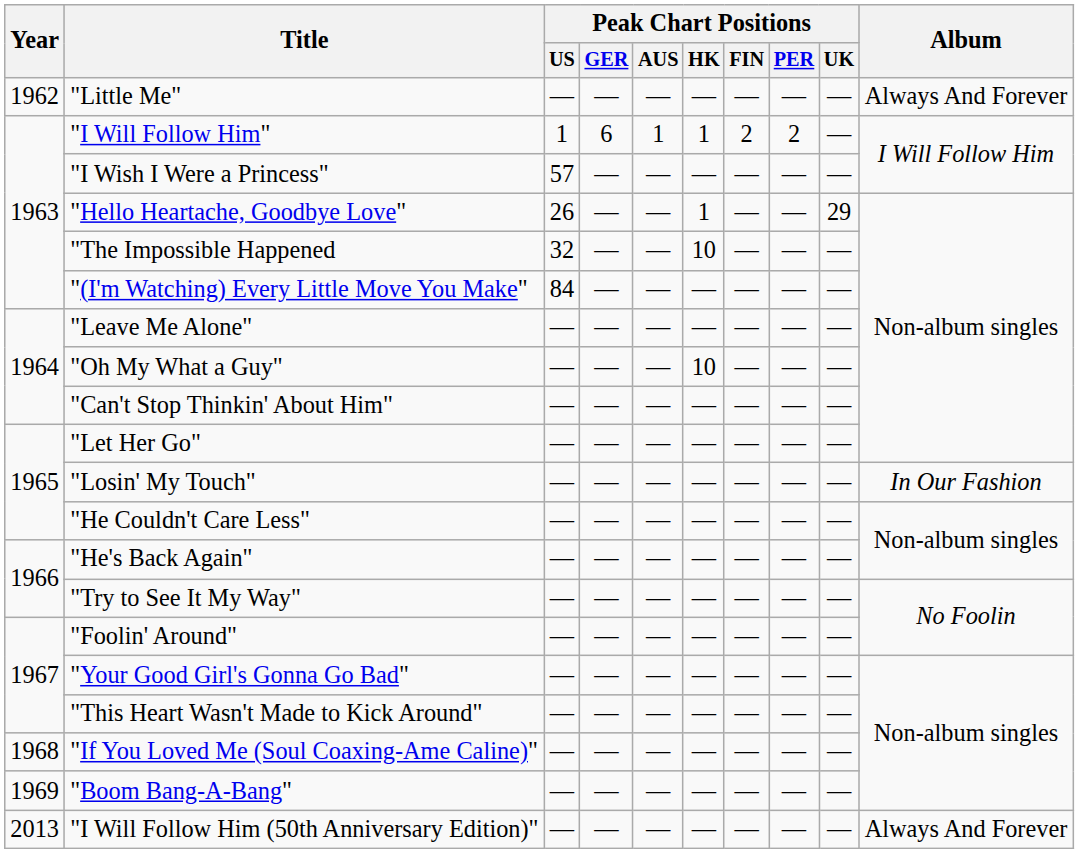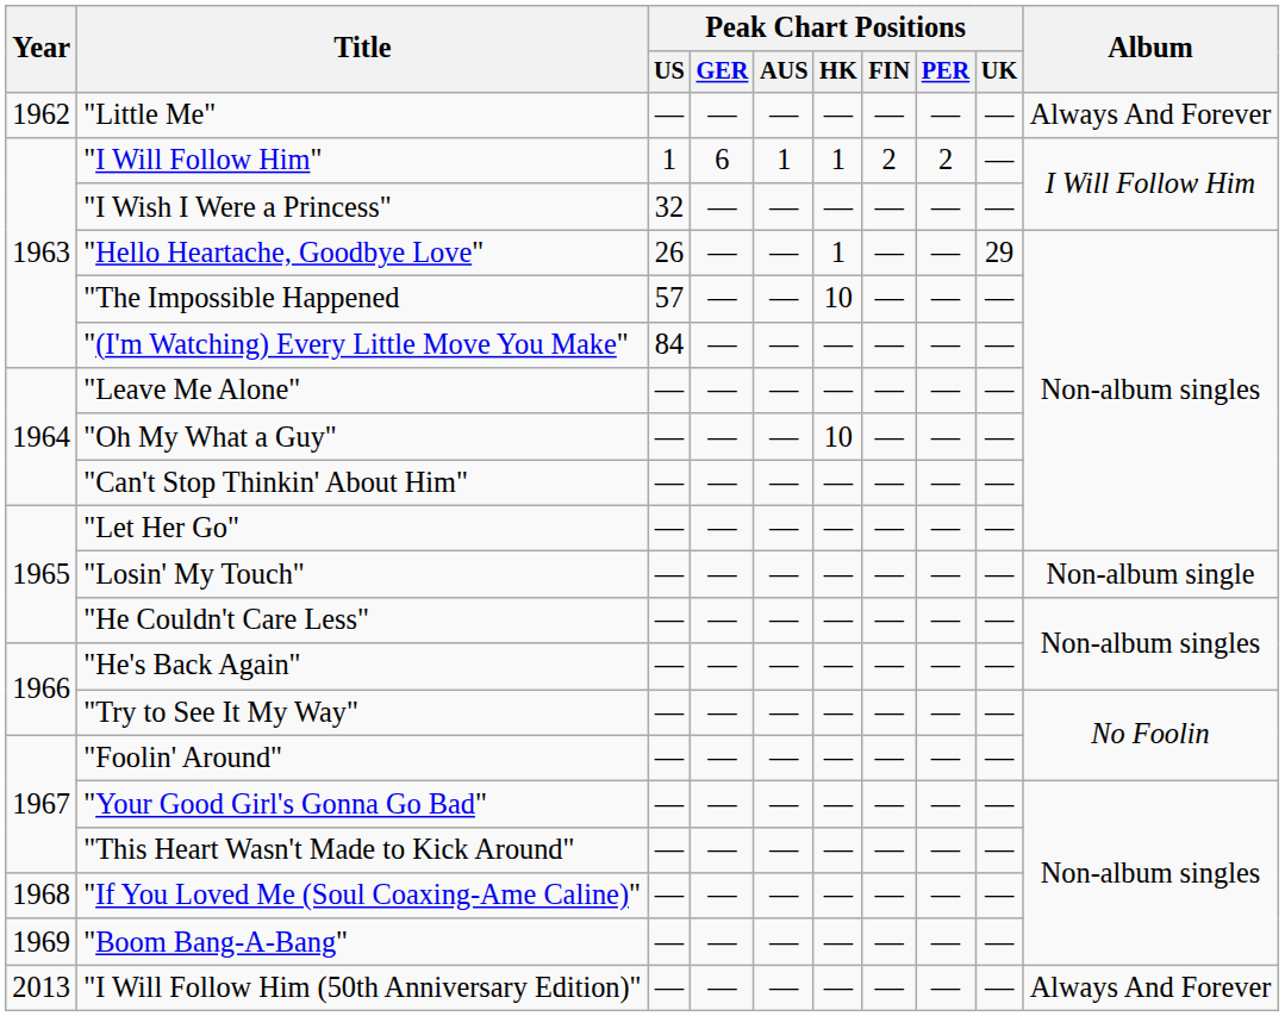"I Wish I Were a Princess" | Peak Chart Positions / US: 57 -> 32
"The Impossible Happened | Peak Chart Positions / US: 32 -> 57
"Losin' My Touch" | Album: In Our Fashion -> Non-album single
